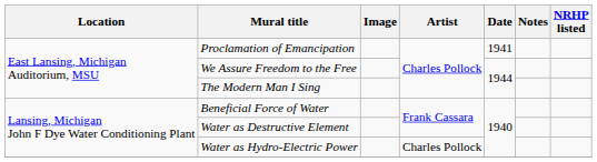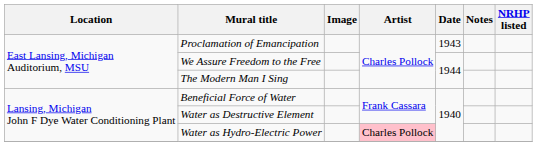Proclamation of Emancipation | Date: 1941 -> 1943
Water as Hydro-Electric Power | Artist: no background -> pink background
